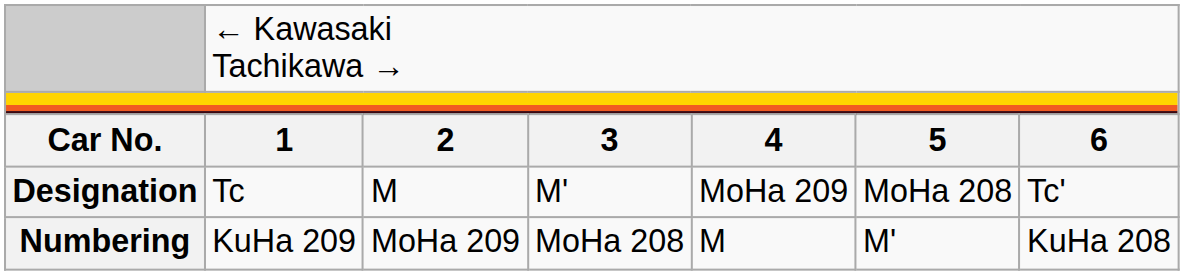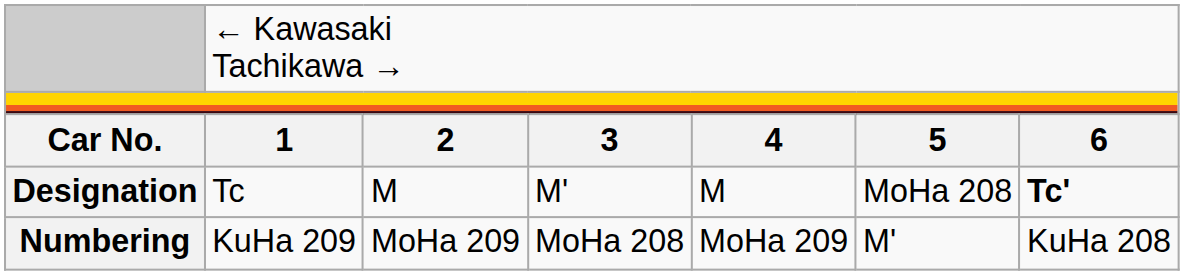Designation | column 5: MoHa 209 -> M
Designation | column 7: normal -> bold
Numbering | column 5: M -> MoHa 209
